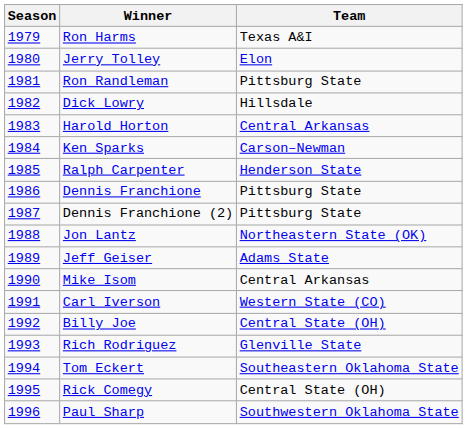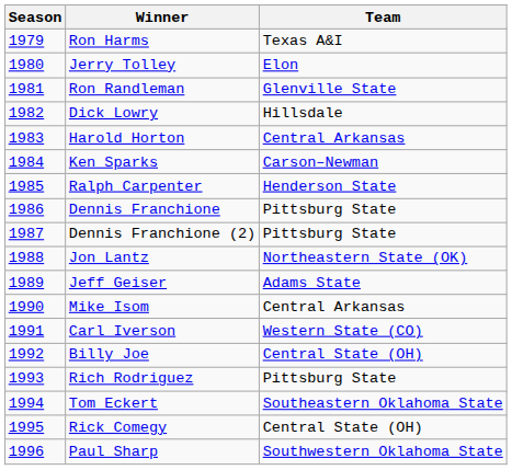Ron Randleman | Team: Pittsburg State -> Glenville State
Rich Rodriguez | Team: Glenville State -> Pittsburg State
